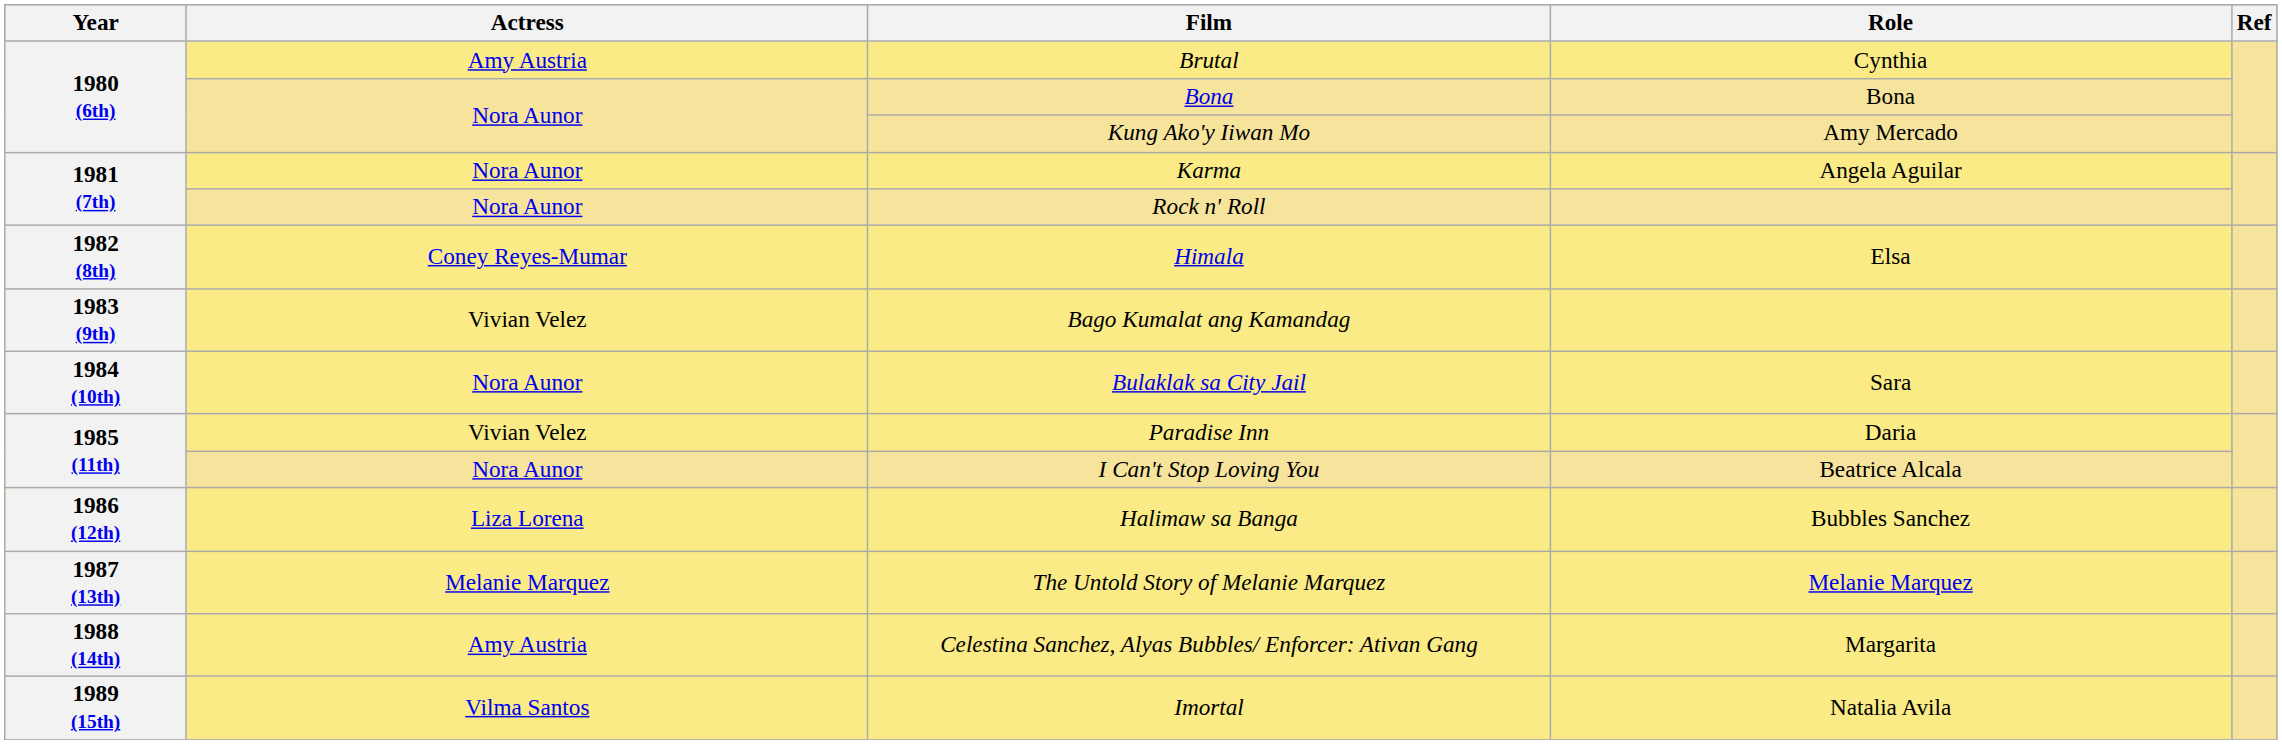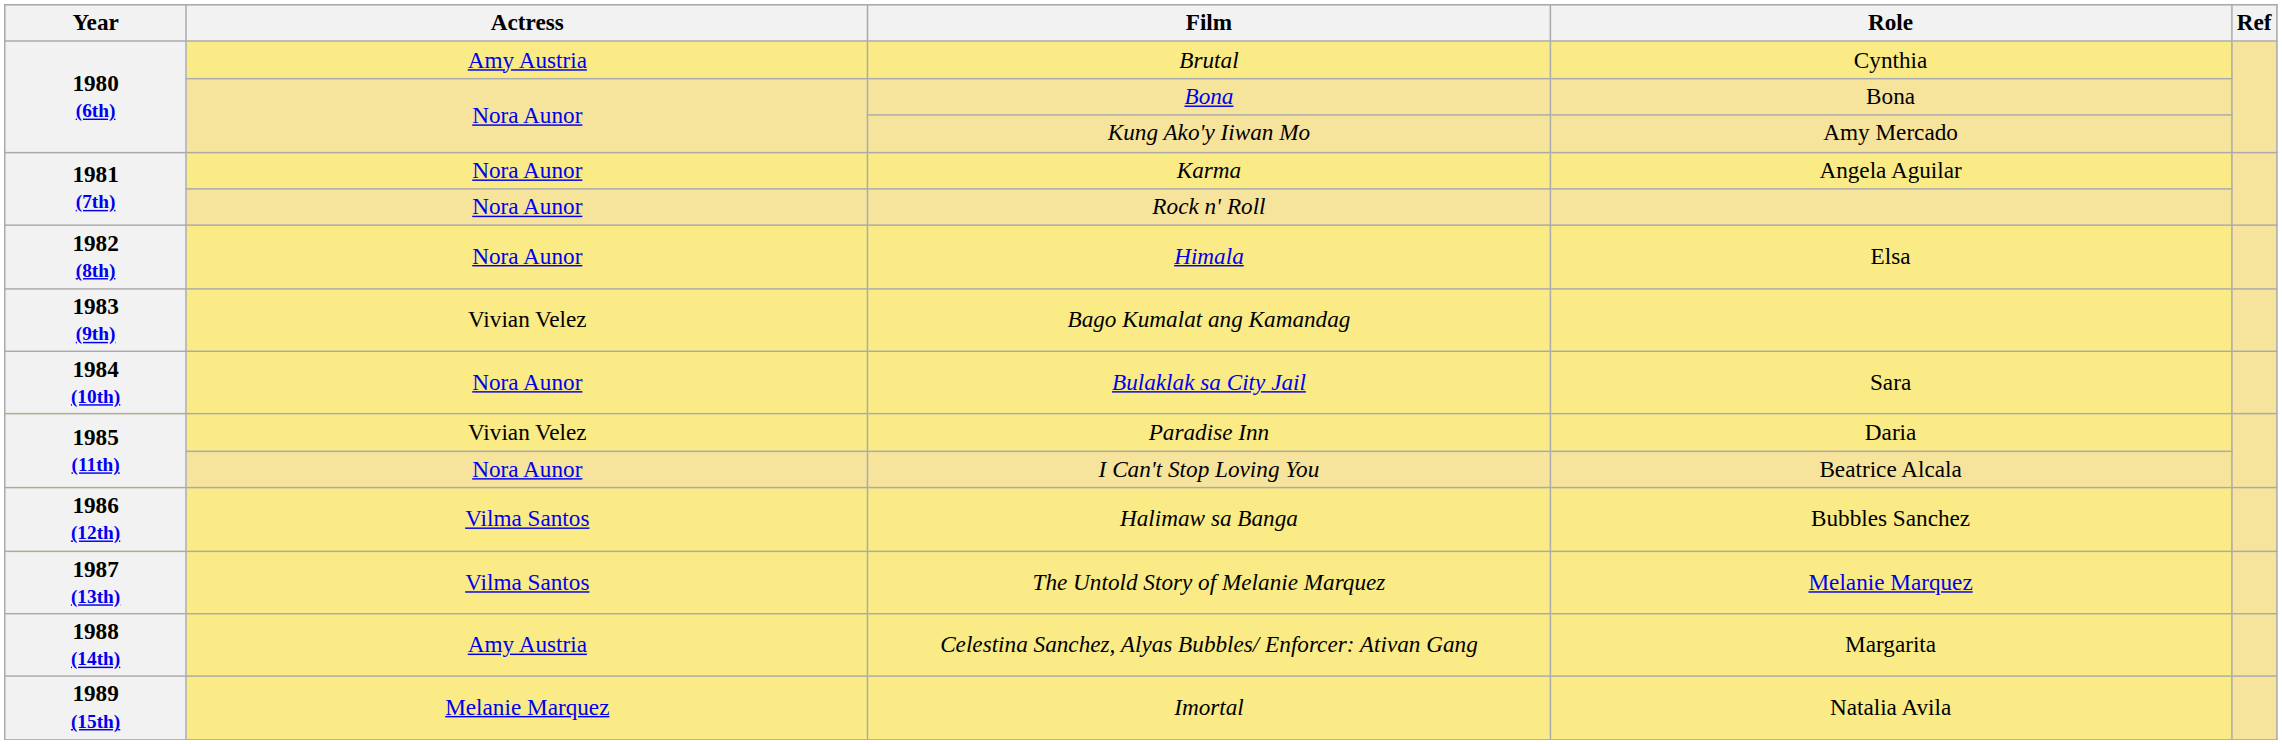Himala | Actress: Coney Reyes-Mumar -> Nora Aunor
Halimaw sa Banga | Actress: Liza Lorena -> Vilma Santos
The Untold Story of Melanie Marquez | Actress: Melanie Marquez -> Vilma Santos
Imortal | Actress: Vilma Santos -> Melanie Marquez
